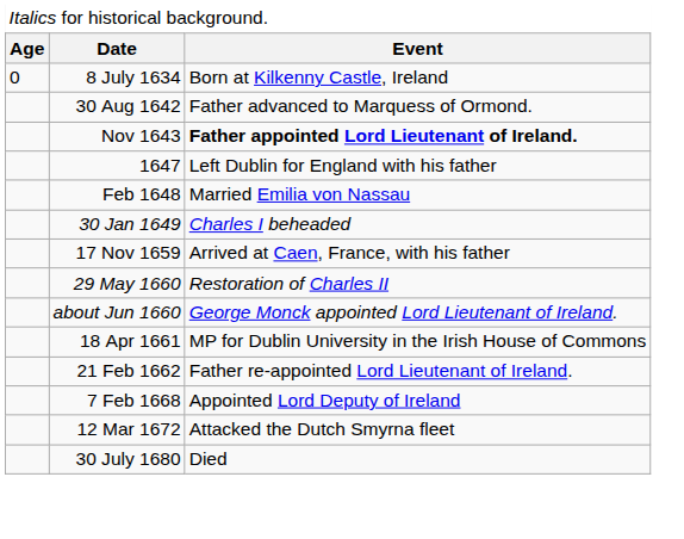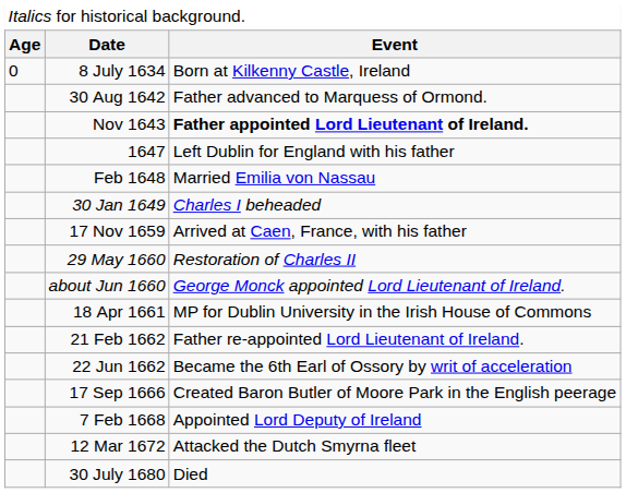+ row: 22 Jun 1662 | Became the 6th Earl of Ossory by writ of acceleration
+ row: 17 Sep 1666 | Created Baron Butler of Moore Park in the English peerage
